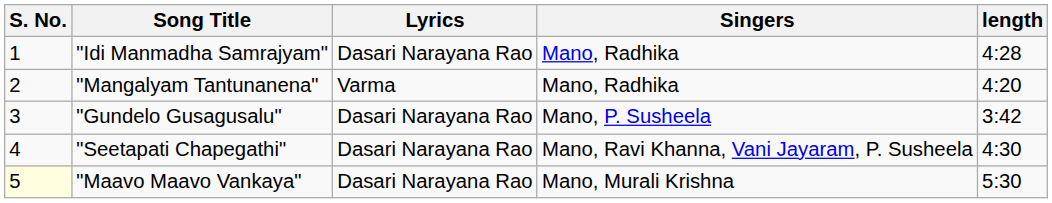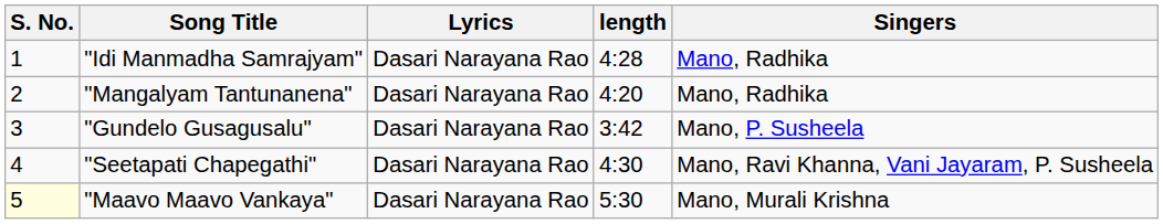columns swapped: Singers <-> length
"Mangalyam Tantunanena" | Lyrics: Varma -> Dasari Narayana Rao
